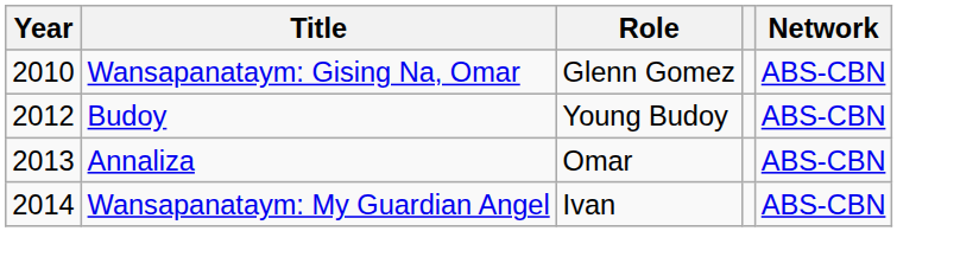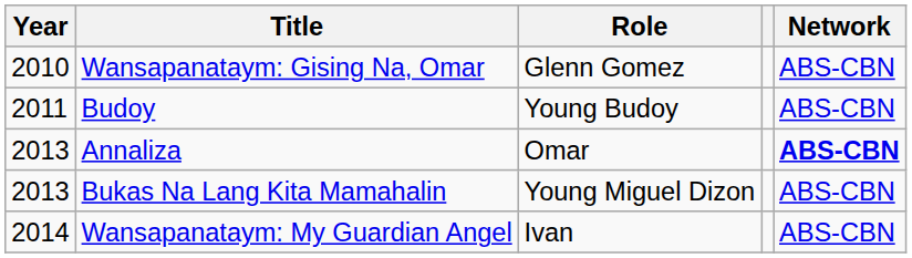Budoy | Year: 2012 -> 2011
Annaliza | Network: normal -> bold
+ row: 2013 | Bukas Na Lang Kita Mamahalin | Young Miguel Dizon | ABS-CBN
